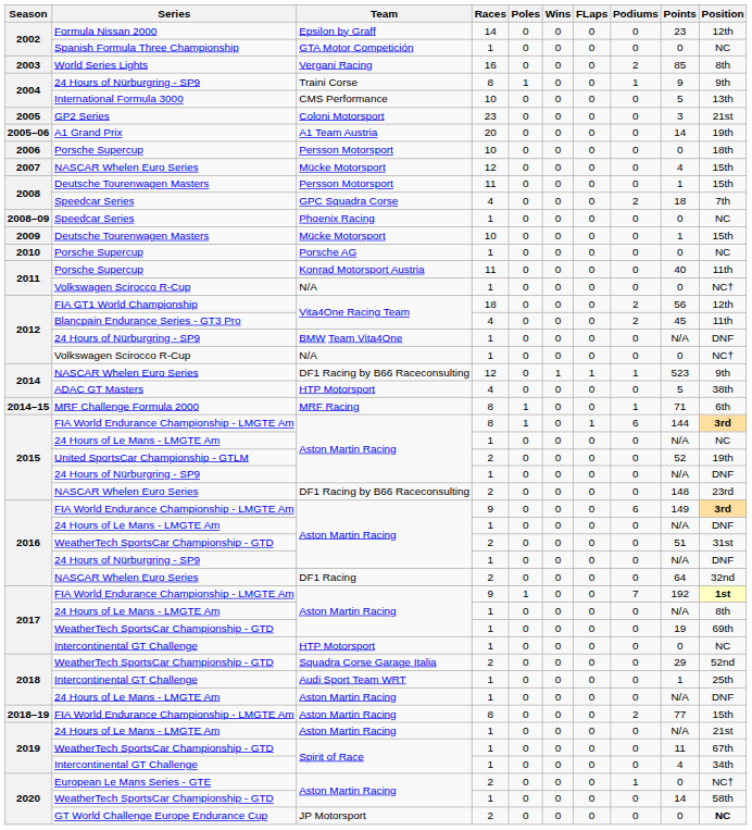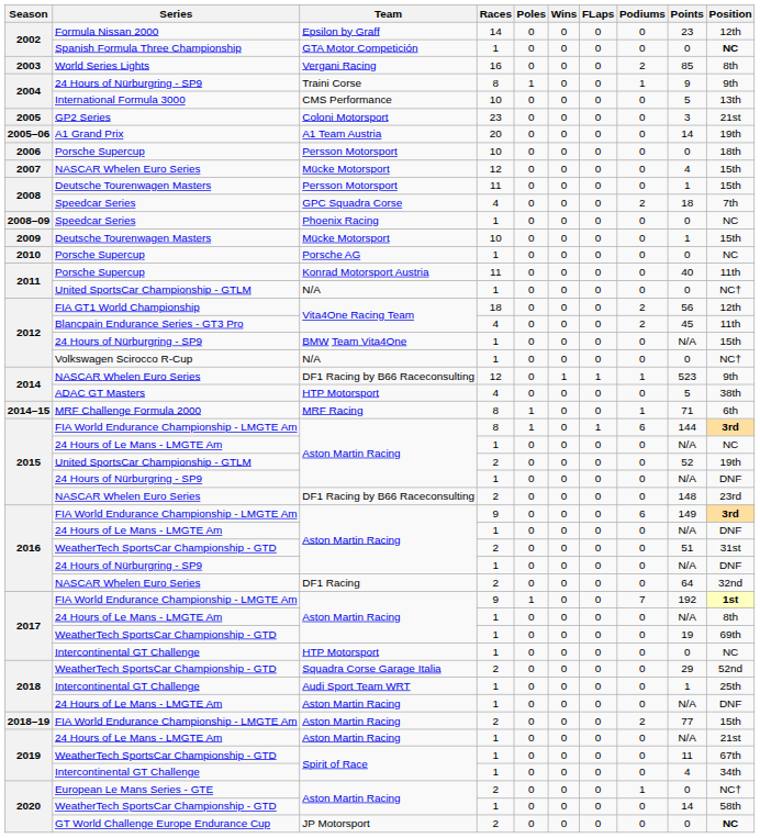GTA Motor Competición | Position: normal -> bold
2011 / N/A | Series: Volkswagen Scirocco R-Cup -> United SportsCar Championship - GTLM
BMW Team Vita4One | Position: DNF -> 15th
2018–19 / Aston Martin Racing | Races: 8 -> 2
